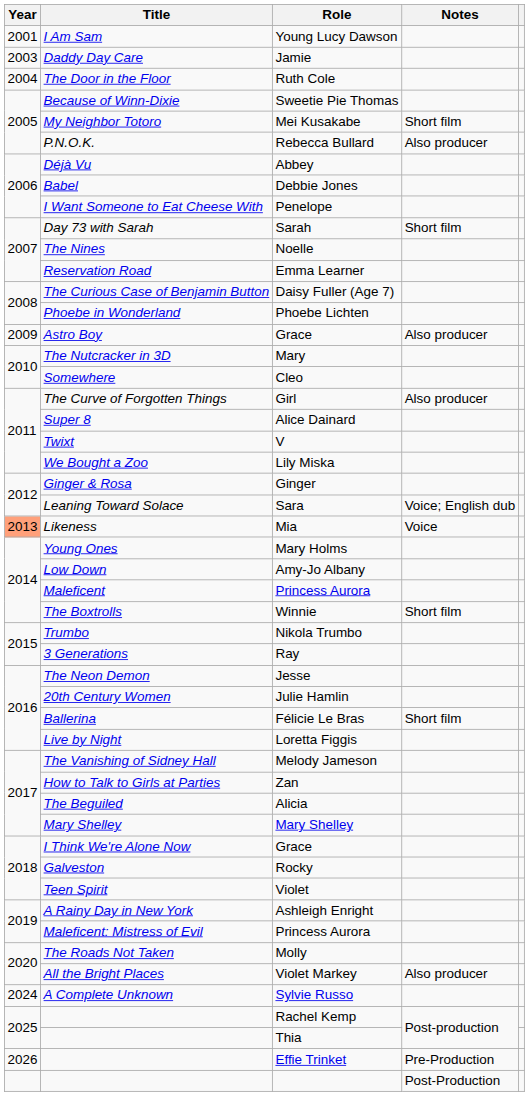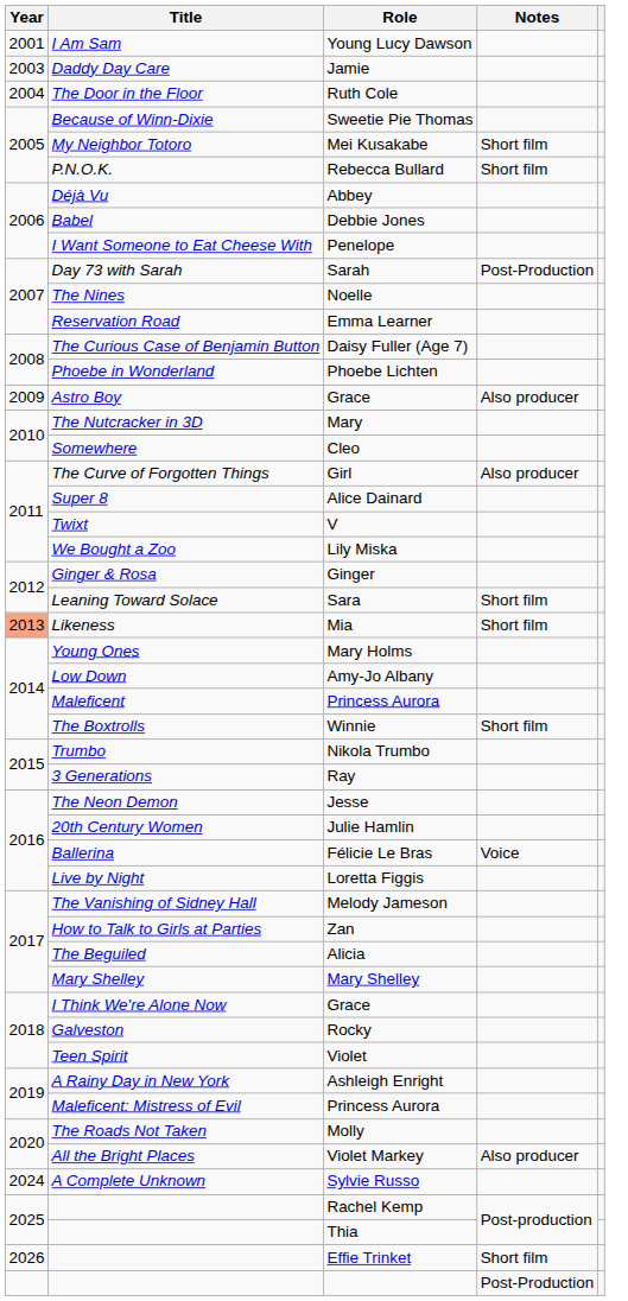Rebecca Bullard | Notes: Also producer -> Short film
Sarah | Notes: Short film -> Post-Production
Sara | Notes: Voice; English dub -> Short film
Mia | Notes: Voice -> Short film
Félicie Le Bras | Notes: Short film -> Voice
Effie Trinket | Notes: Pre-Production -> Short film
